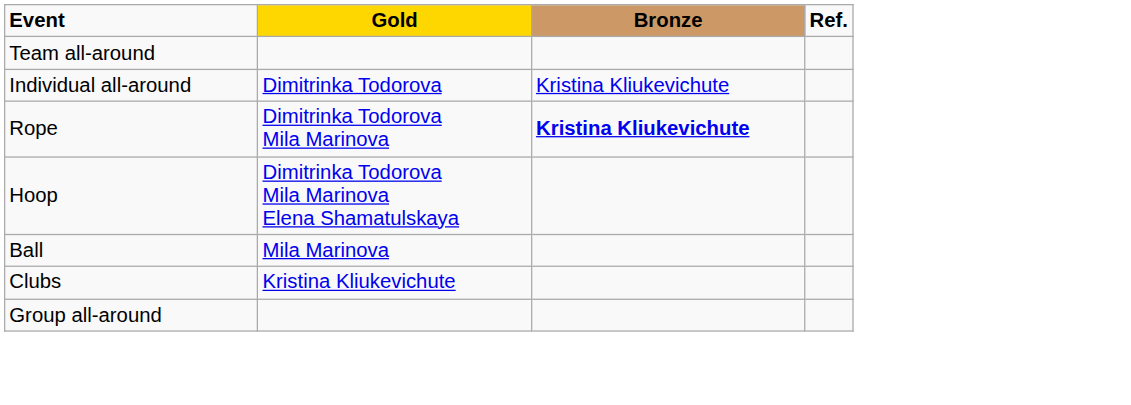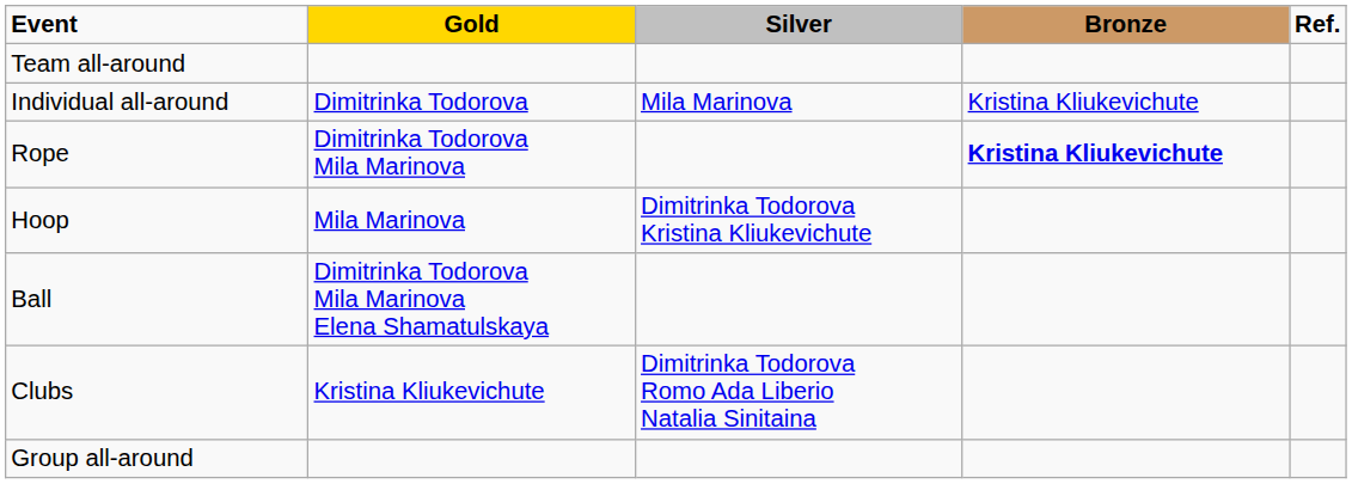+ column: Silver | Mila Marinova | Dimitrinka Todorova Kristina Kliukevichute | Dimitrinka Todorova Romo Ada Liberio Natalia Sinitaina
Hoop | Gold: Dimitrinka Todorova Mila Marinova Elena Shamatulskaya -> Mila Marinova
Ball | Gold: Mila Marinova -> Dimitrinka Todorova Mila Marinova Elena Shamatulskaya
